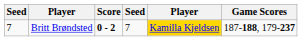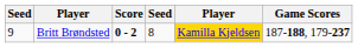Britt Brøndsted | column 1: 7 -> 9
Britt Brøndsted | column 4: 7 -> 8
